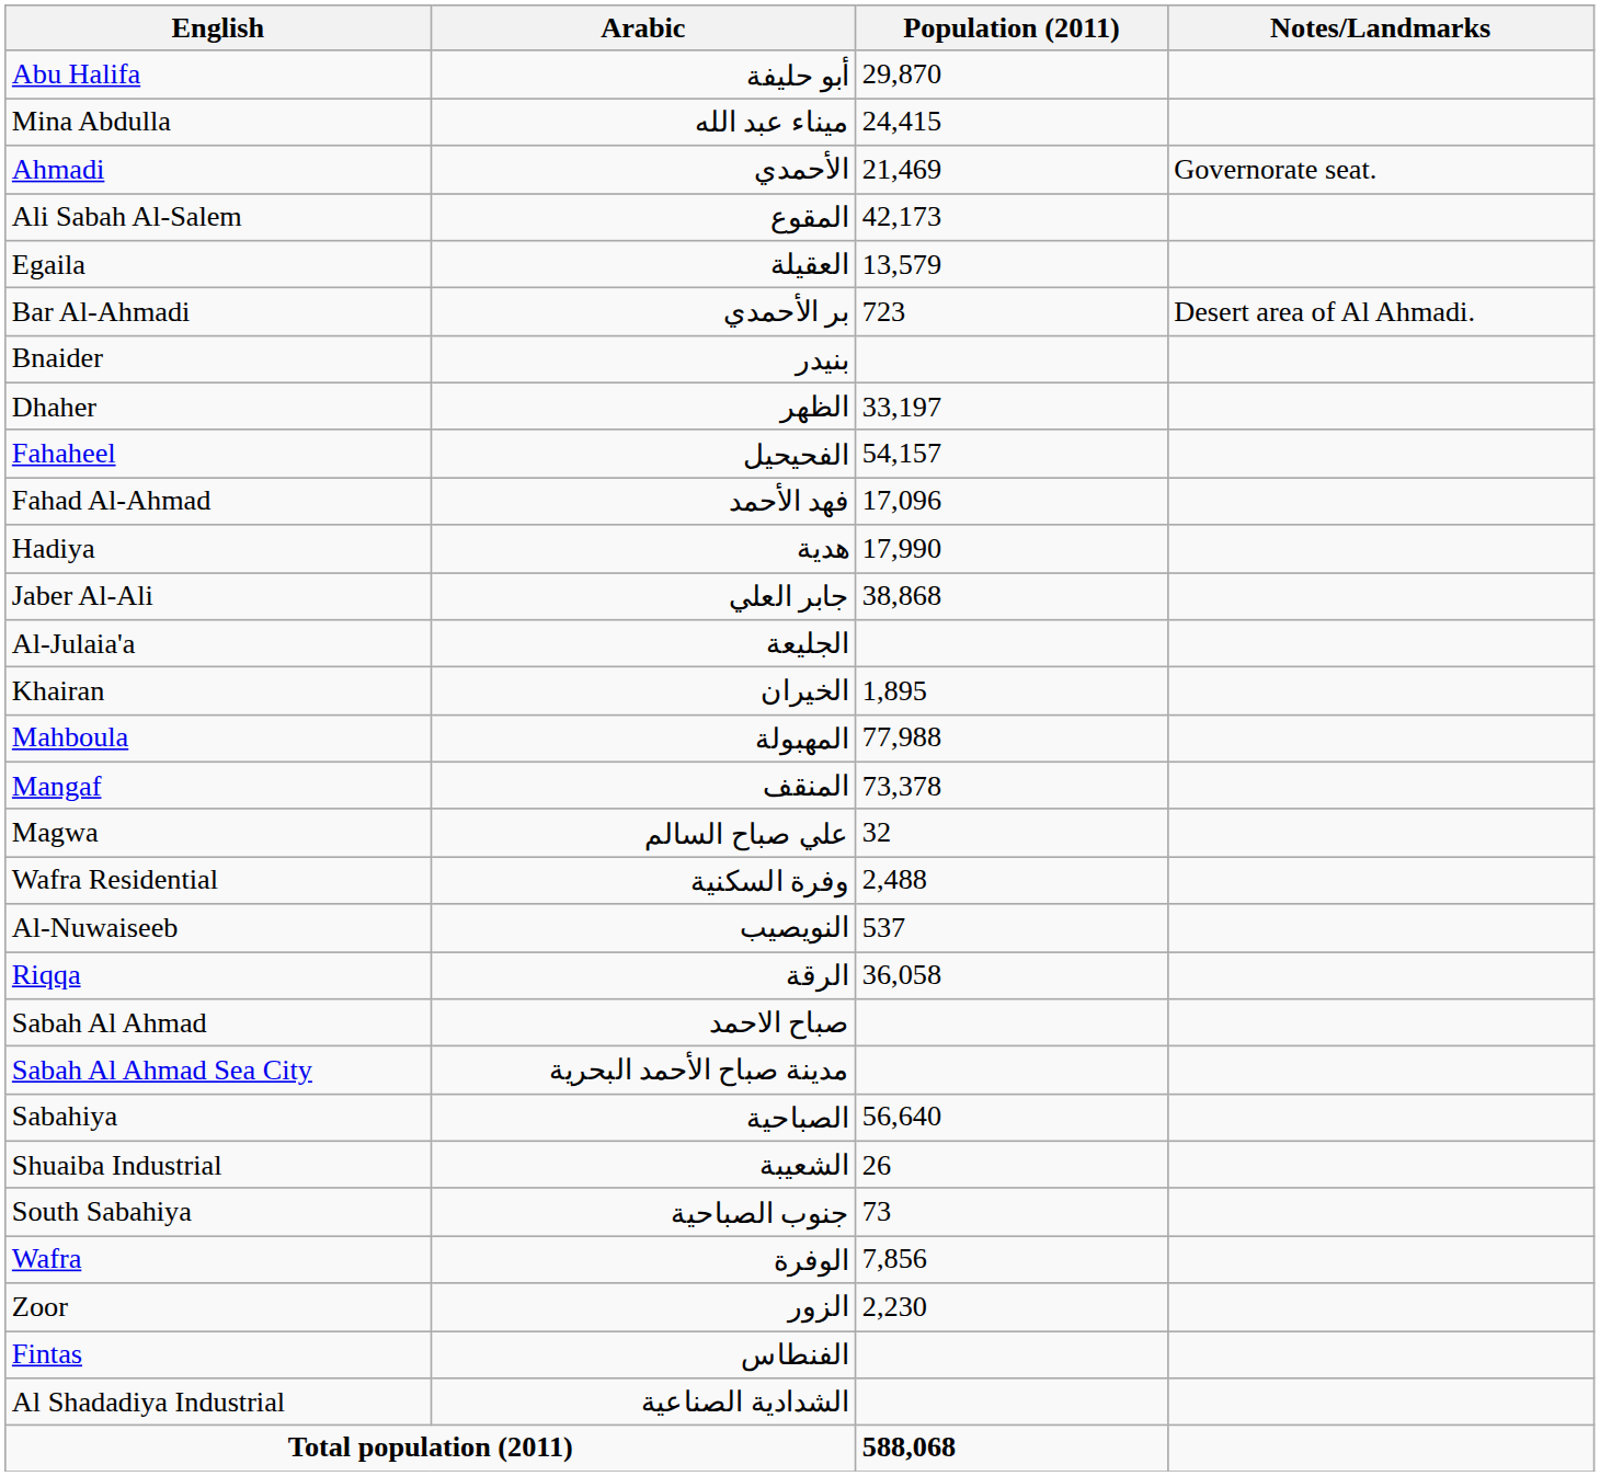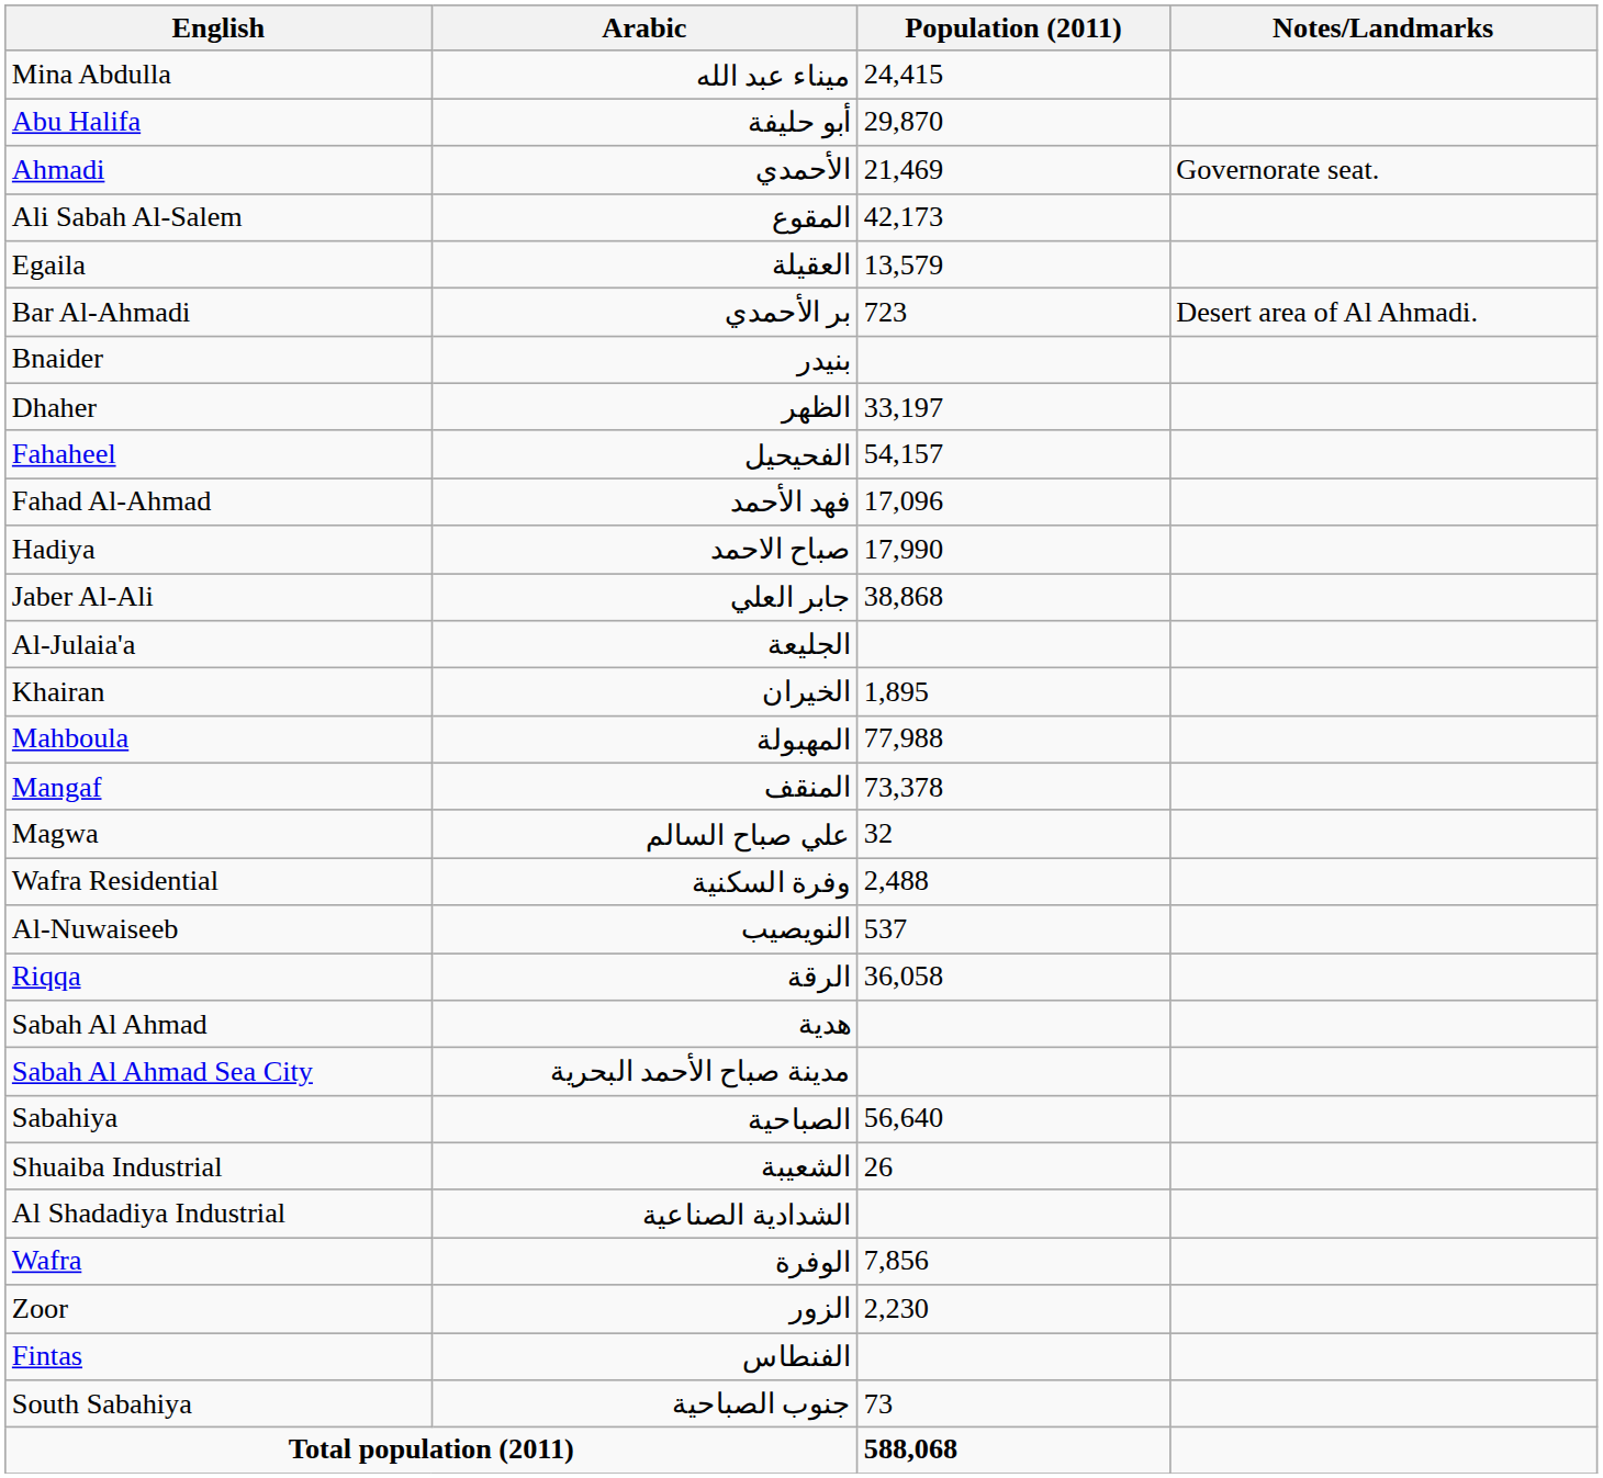rows swapped: Abu Halifa <-> Mina Abdulla
Hadiya | Arabic: هدية -> صباح الاحمد
Sabah Al Ahmad | Arabic: صباح الاحمد -> هدية
rows swapped: South Sabahiya <-> Al Shadadiya Industrial
